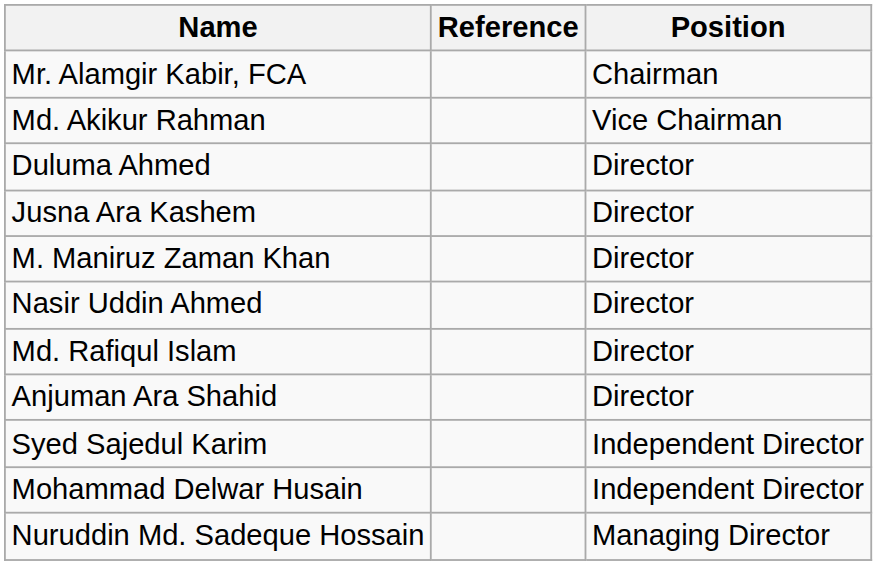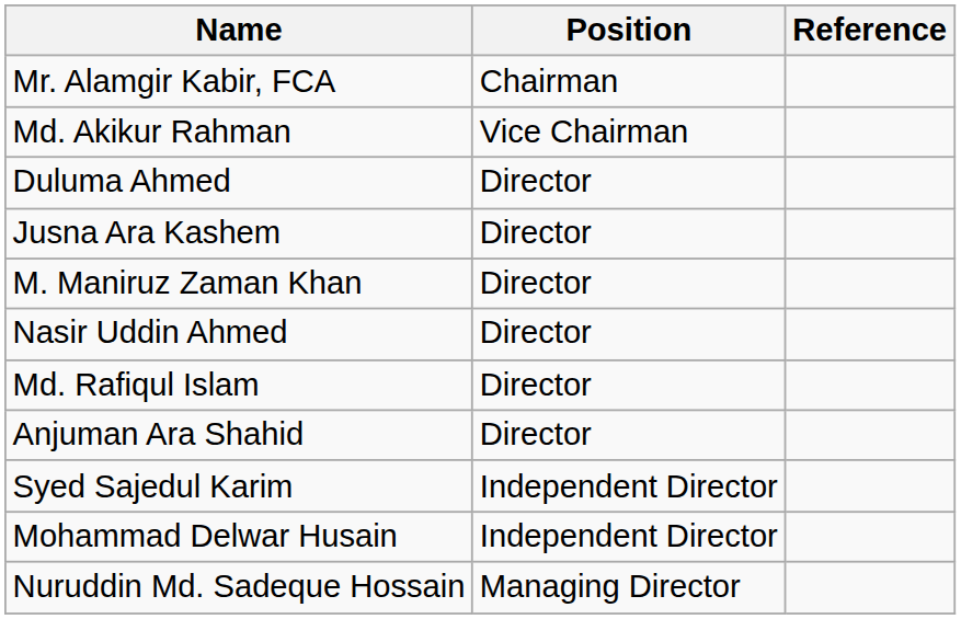columns swapped: Position <-> Reference
